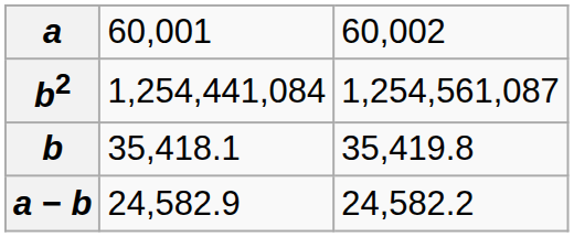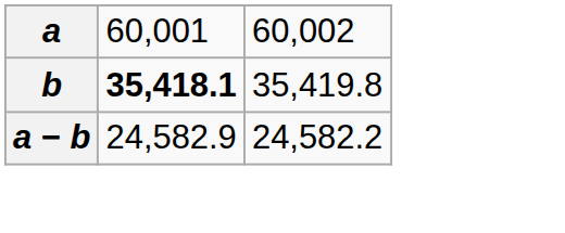- row: b2 | 1,254,441,084 | 1,254,561,087
b | column 2: normal -> bold
